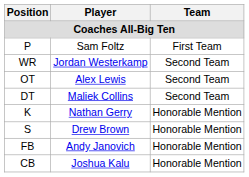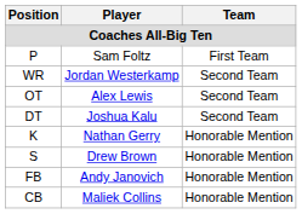DT | Player: Maliek Collins -> Joshua Kalu
CB | Player: Joshua Kalu -> Maliek Collins
